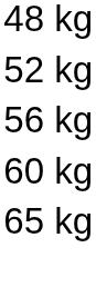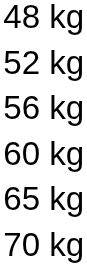+ row: 70 kg
